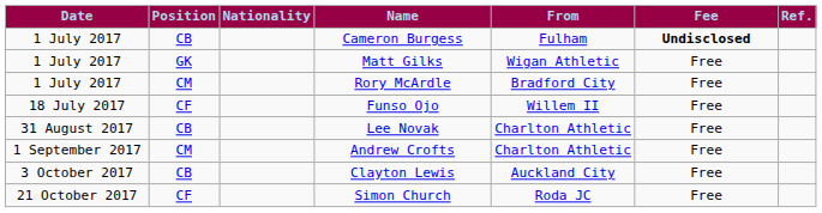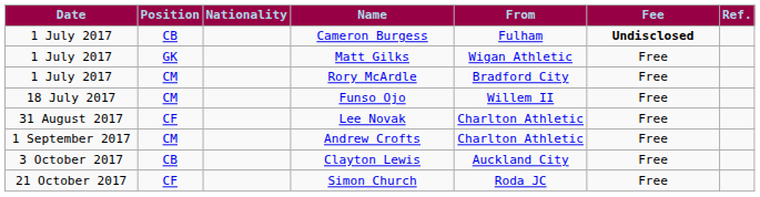Funso Ojo | Position: CF -> CM
Lee Novak | Position: CB -> CF
